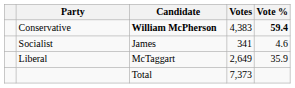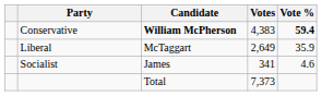rows swapped: Liberal <-> Socialist
